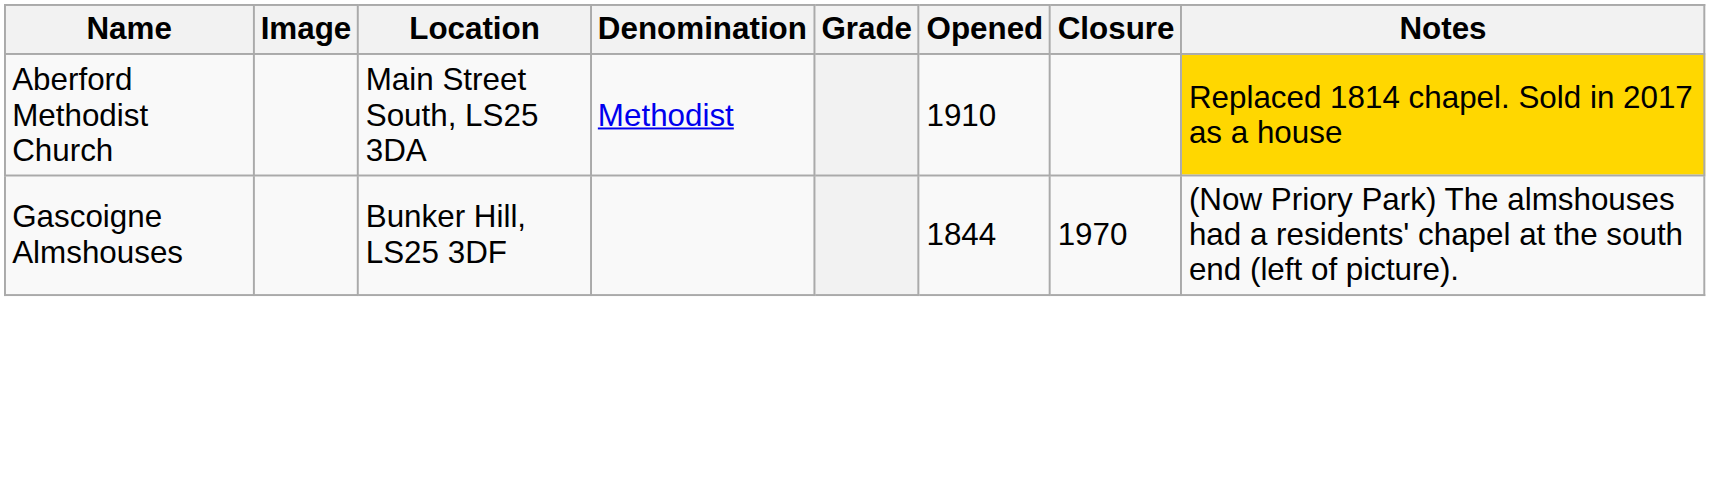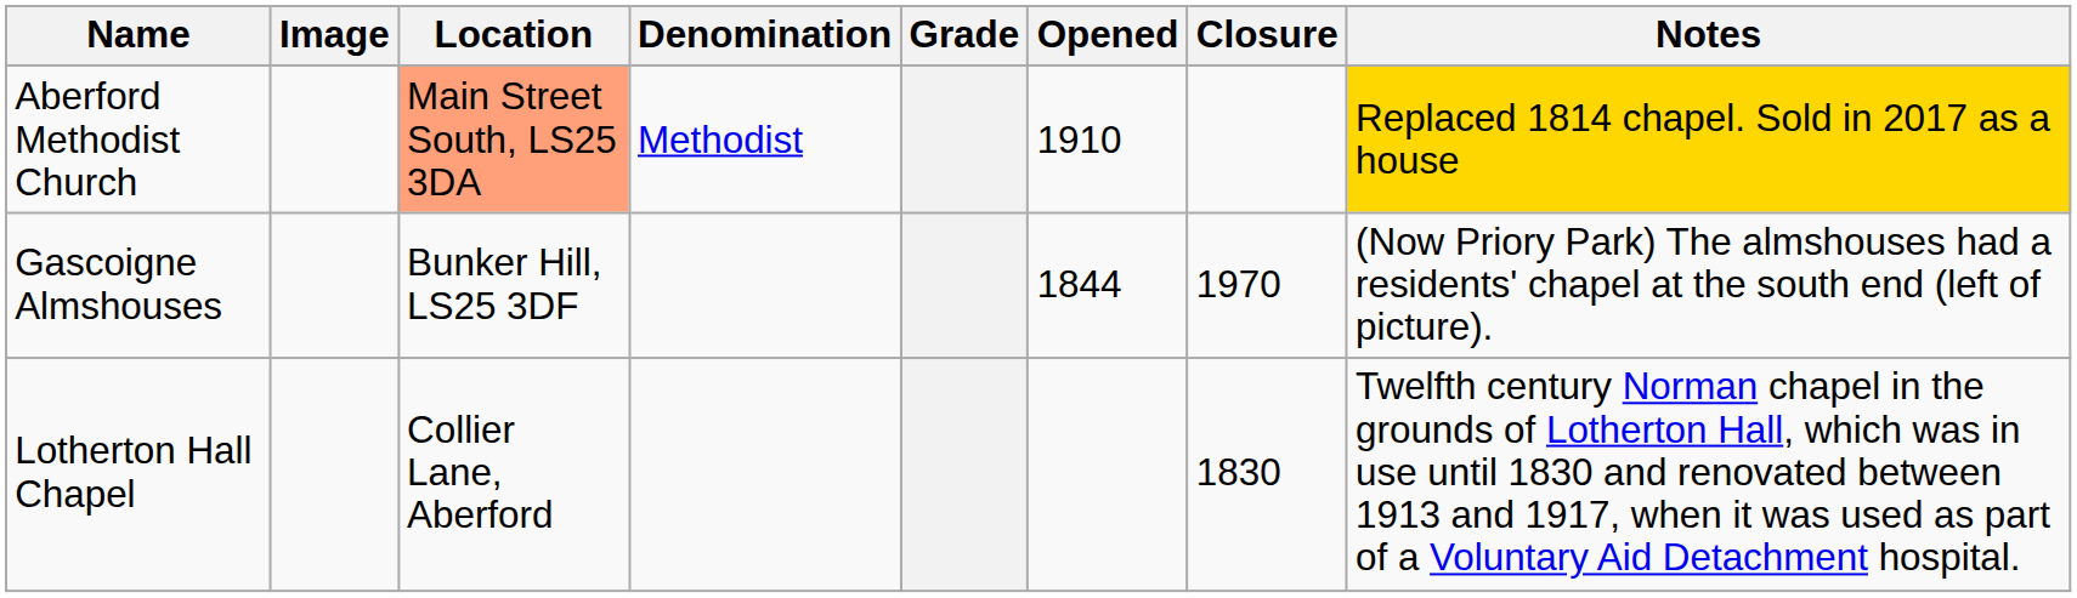Aberford Methodist Church | Location: no background -> lightsalmon background
+ row: Lotherton Hall Chapel | Collier Lane, Aberford | 1830 | Twelfth century Norman chapel in the grounds of Lotherton Hall, which was in use until 1830 and renovated between 1913 and 1917, when it was used as part of a Voluntary Aid Detachment hospital.
